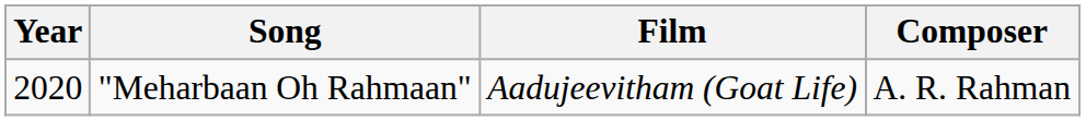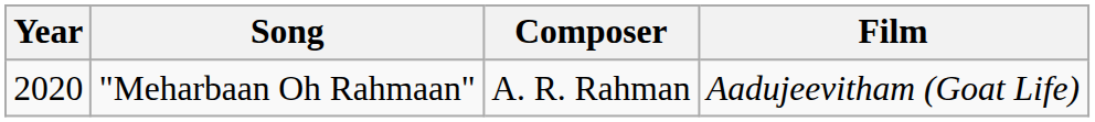columns swapped: Film <-> Composer
